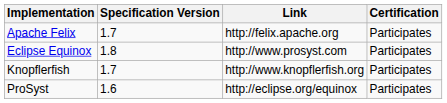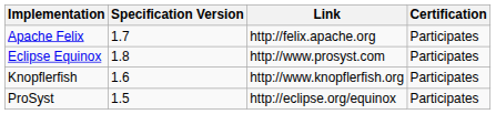Knopflerfish | Specification Version: 1.7 -> 1.6
ProSyst | Specification Version: 1.6 -> 1.5
